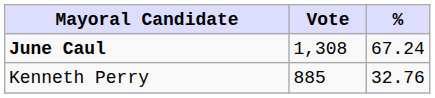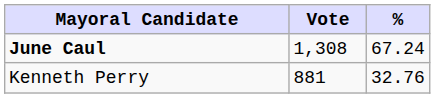Kenneth Perry | Vote: 885 -> 881
